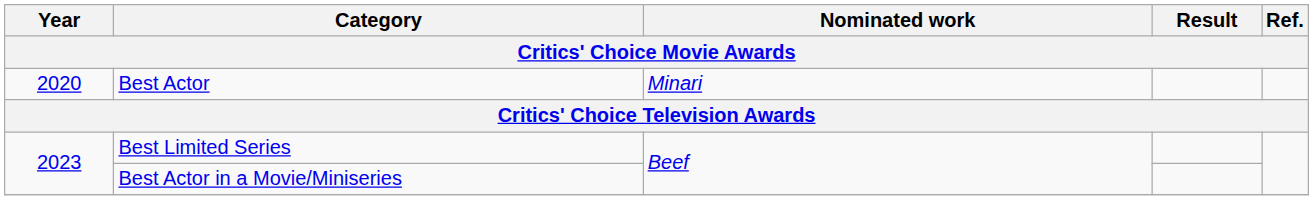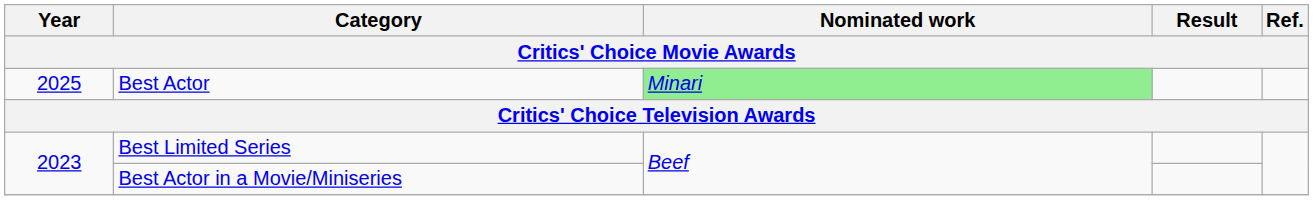Best Actor | Year: 2020 -> 2025
Best Actor | Nominated work: no background -> lightgreen background
